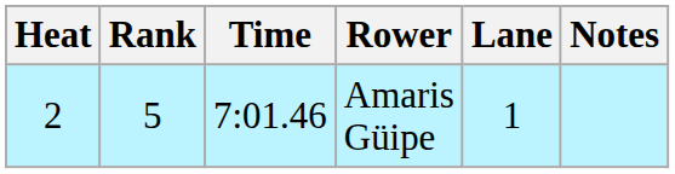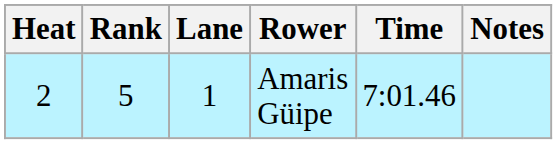columns swapped: Lane <-> Time
